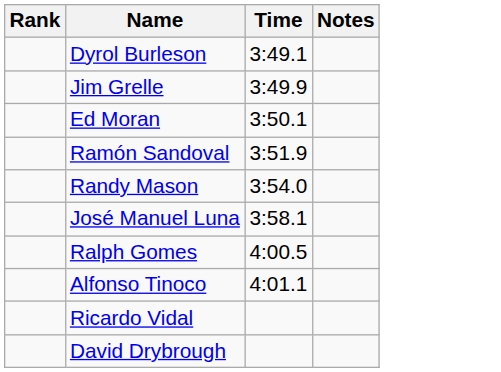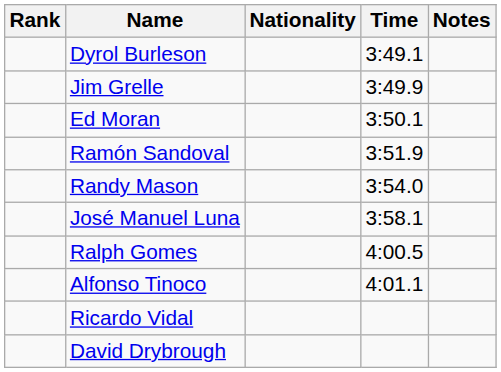+ column: Nationality
